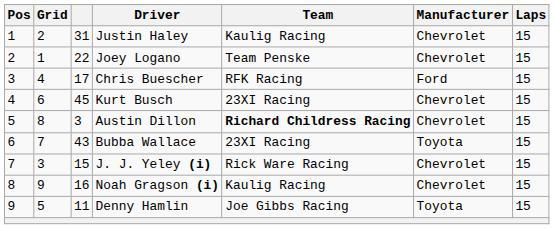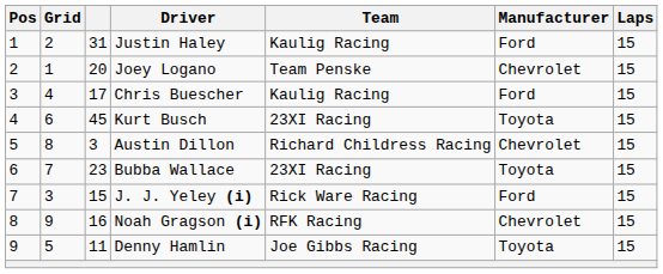Justin Haley | Manufacturer: Chevrolet -> Ford
Joey Logano | column 3: 22 -> 20
Chris Buescher | Team: RFK Racing -> Kaulig Racing
Kurt Busch | Manufacturer: Chevrolet -> Toyota
Austin Dillon | Team: bold -> normal
Bubba Wallace | column 3: 43 -> 23
J. J. Yeley (i) | Manufacturer: Chevrolet -> Ford
Noah Gragson (i) | Team: Kaulig Racing -> RFK Racing
